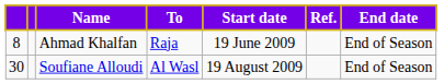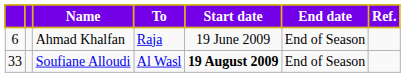columns swapped: End date <-> Ref.
Ahmad Khalfan | column 1: 8 -> 6
Soufiane Alloudi | column 1: 30 -> 33
Soufiane Alloudi | Start date: normal -> bold
